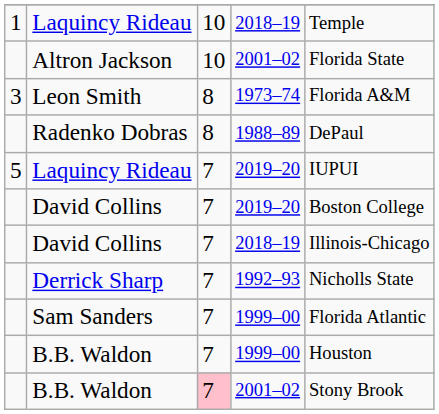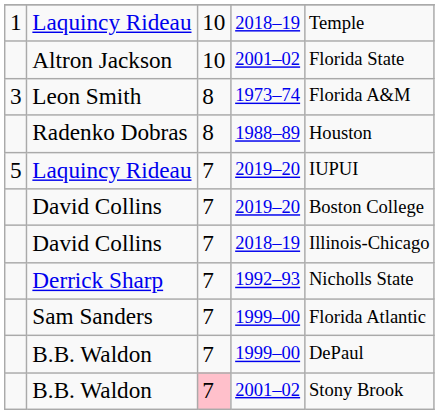Radenko Dobras | column 5: DePaul -> Houston
B.B. Waldon / 1999–00 | column 5: Houston -> DePaul
